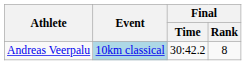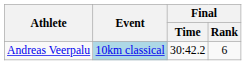Andreas Veerpalu | Final / Rank: 8 -> 6
